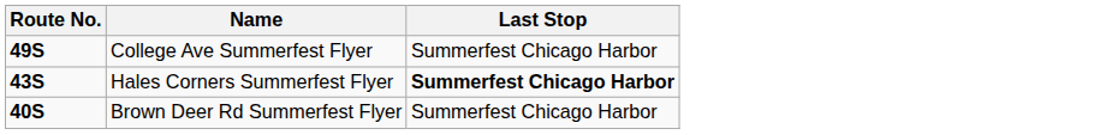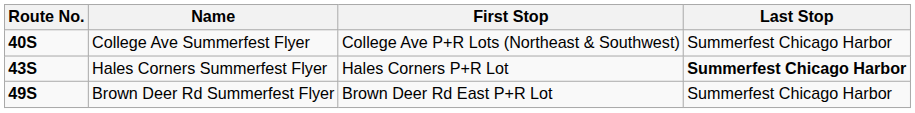+ column: First Stop | College Ave P+R Lots (Northeast & Southwest) | Hales Corners P+R Lot | Brown Deer Rd East P+R Lot
College Ave Summerfest Flyer | Route No.: 49S -> 40S
Brown Deer Rd Summerfest Flyer | Route No.: 40S -> 49S
